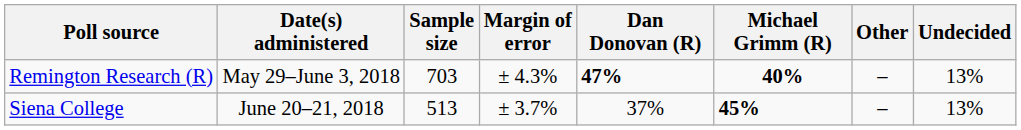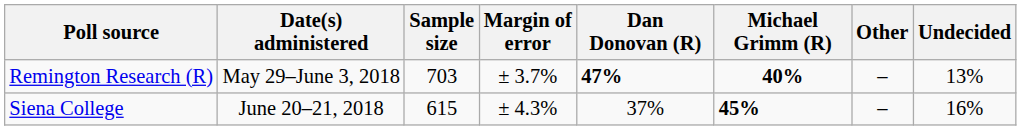Remington Research (R) | Margin of error: ± 4.3% -> ± 3.7%
Siena College | Sample size: 513 -> 615
Siena College | Margin of error: ± 3.7% -> ± 4.3%
Siena College | Undecided: 13% -> 16%
